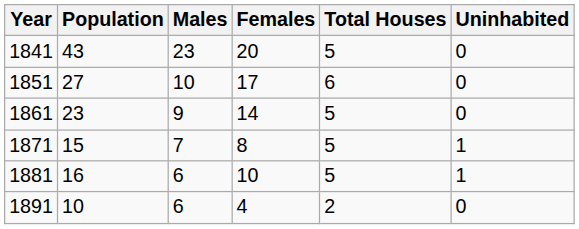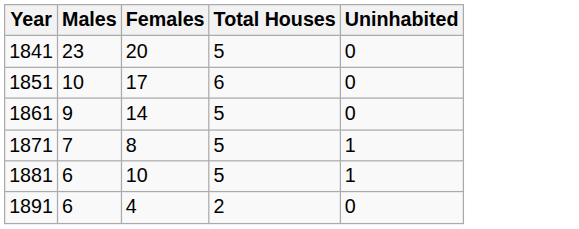- column: Population | 43 | 27 | 23 | 15 | 16 | 10
